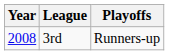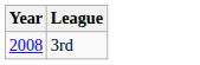- column: Playoffs | Runners-up
